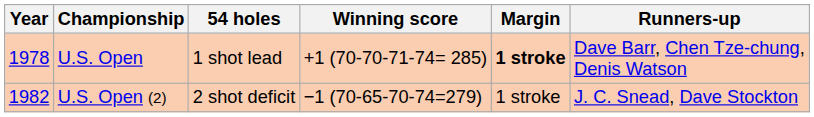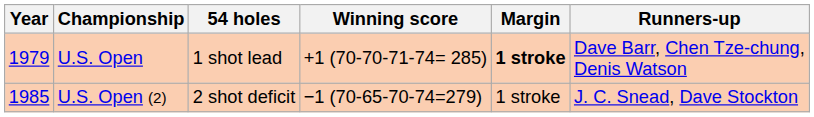U.S. Open | Year: 1978 -> 1979
U.S. Open (2) | Year: 1982 -> 1985
